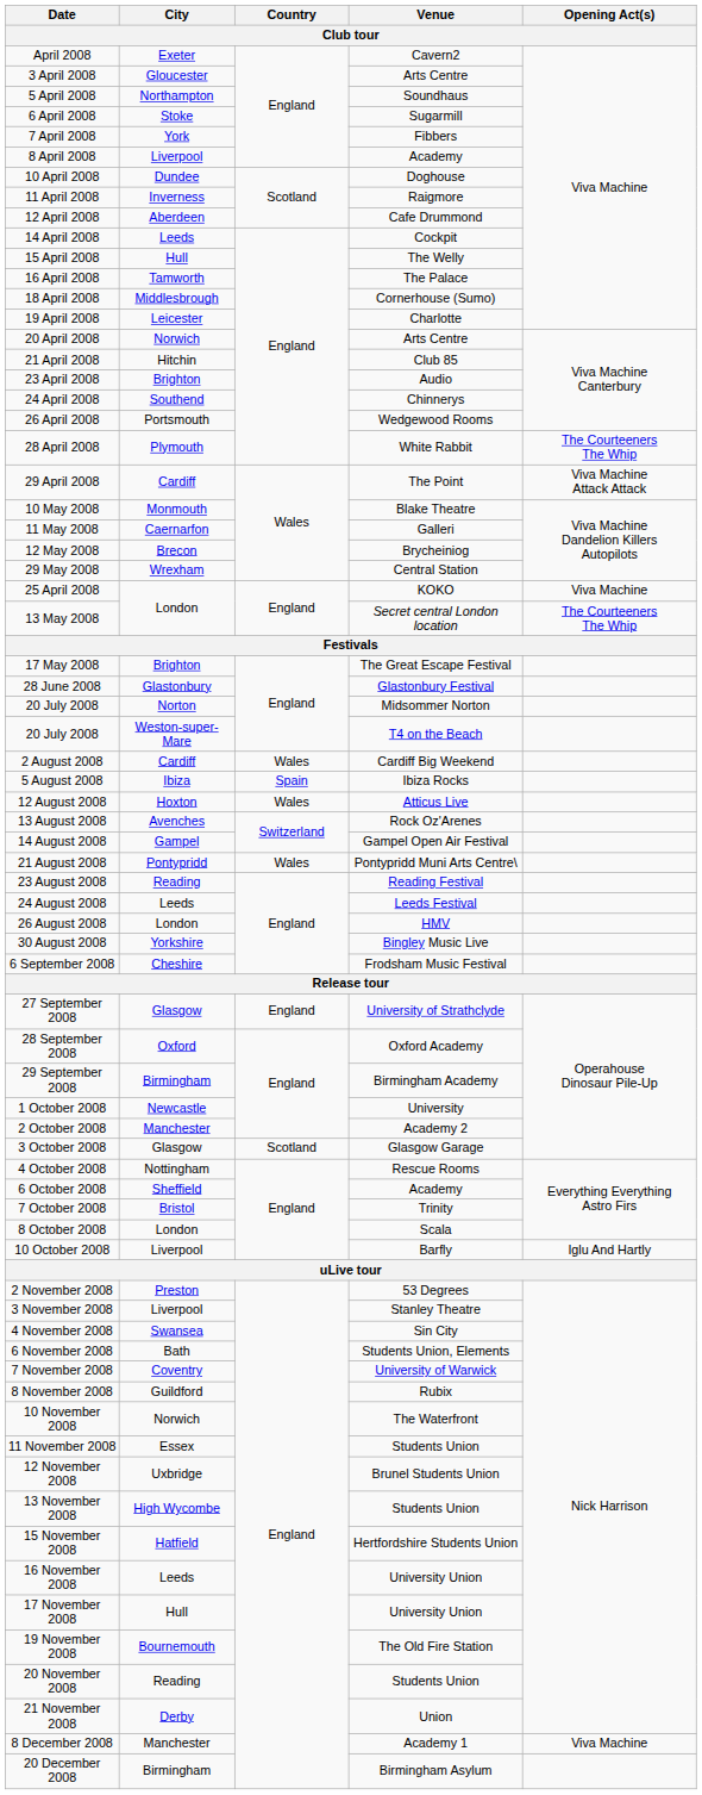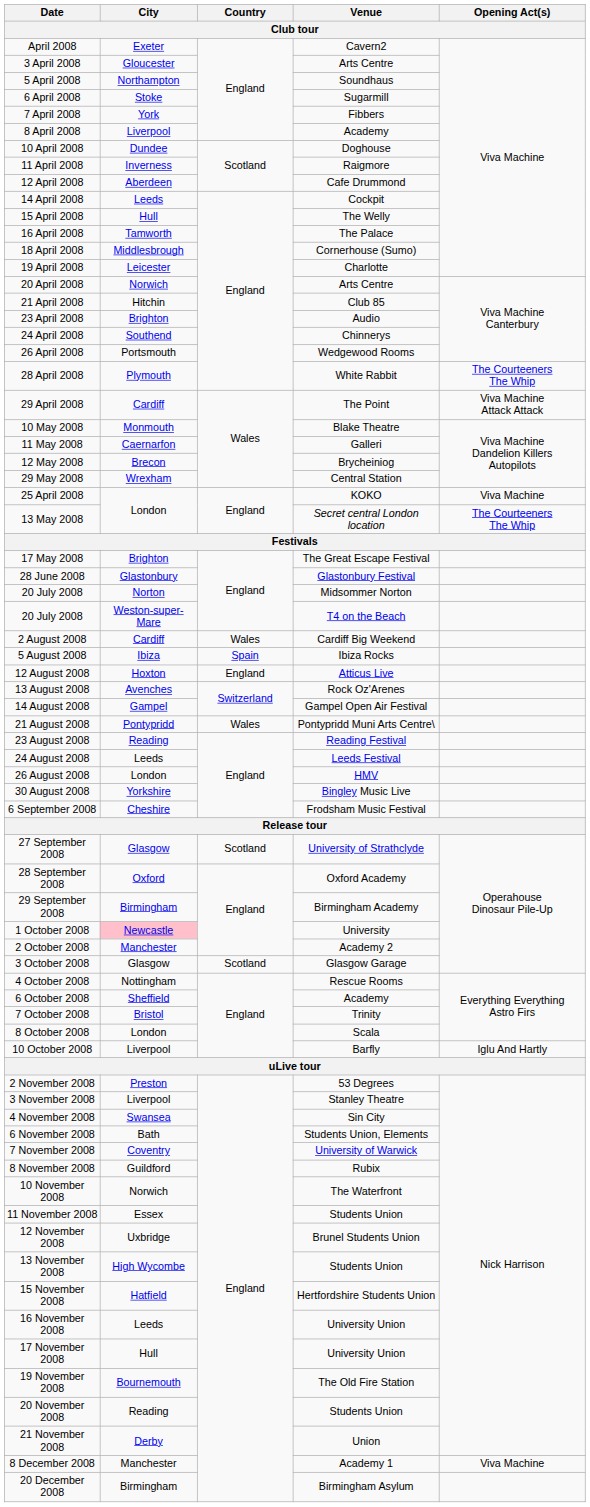12 August 2008 | Country: Wales -> England
27 September 2008 | Country: England -> Scotland
1 October 2008 | City: no background -> pink background
